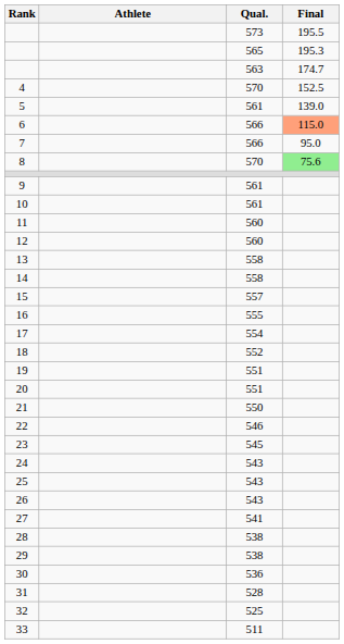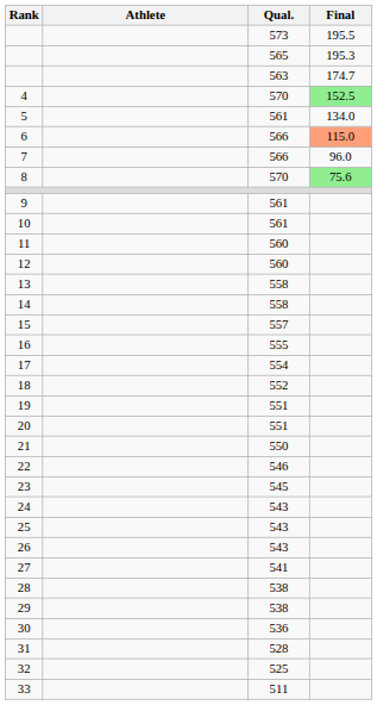4 | Final: no background -> lightgreen background
5 | Final: 139.0 -> 134.0
7 | Final: 95.0 -> 96.0
